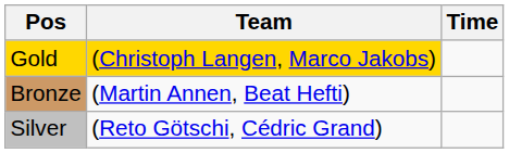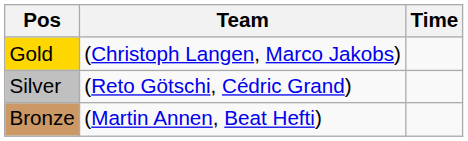Gold | Team: gold background -> no background
rows swapped: Silver <-> Bronze
